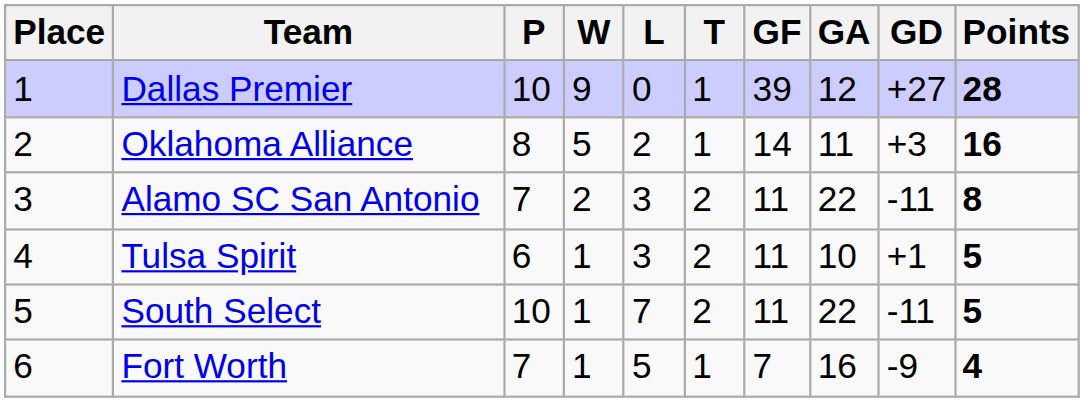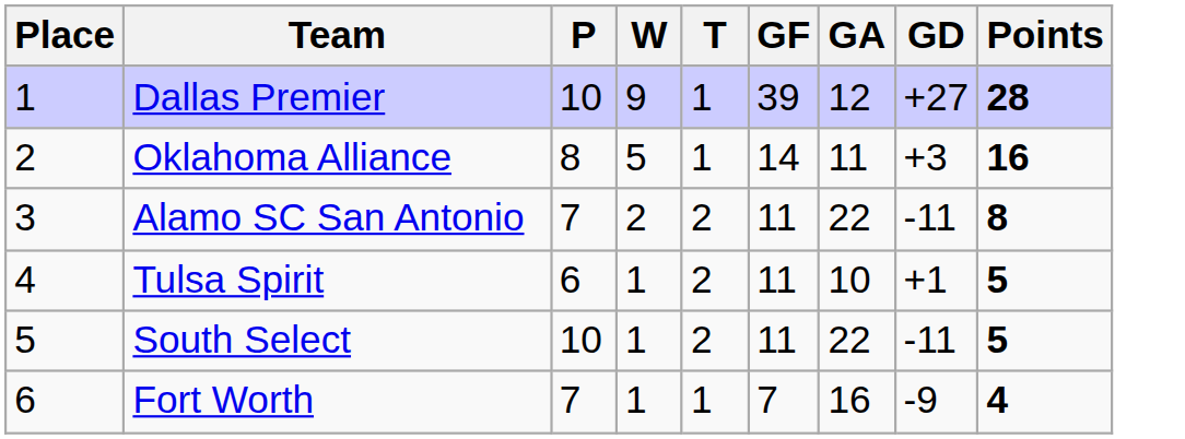- column: L | 0 | 2 | 3 | 3 | 7 | 5
